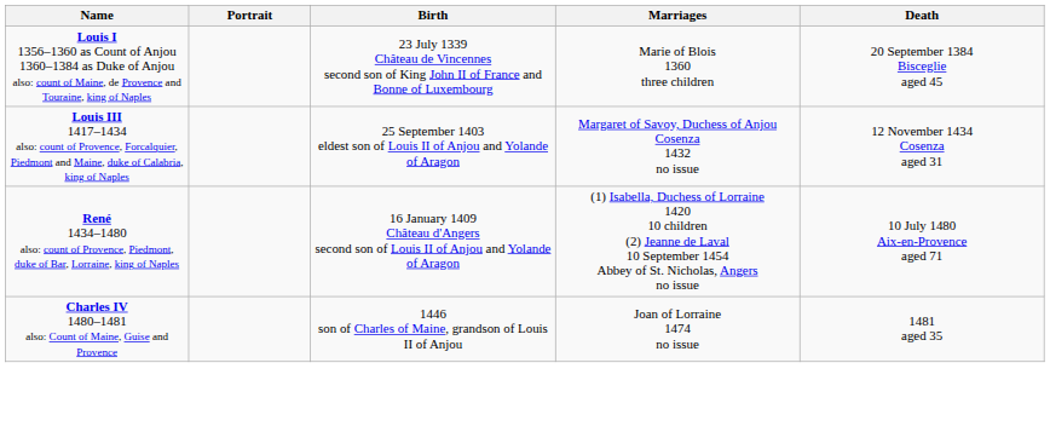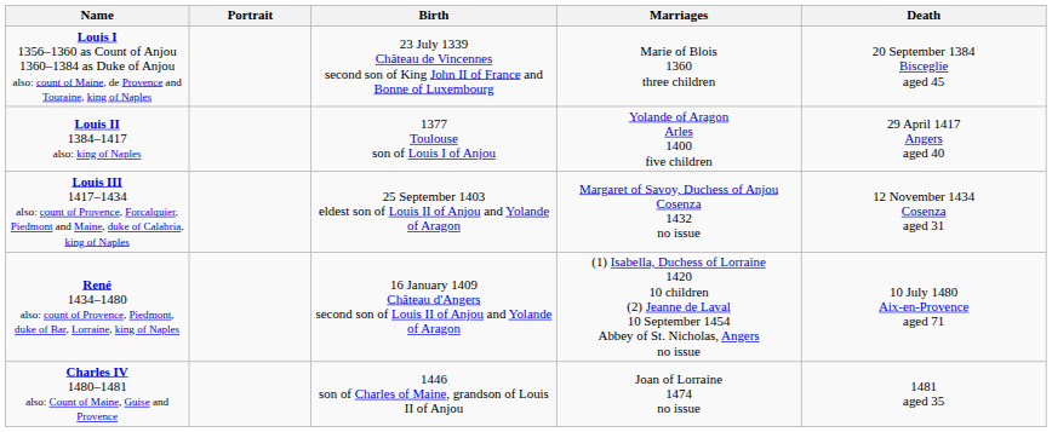+ row: Louis II 1384–1417 also: king of Naples | 1377 Toulouse son of Louis I of Anjou | Yolande of Aragon Arles 1400 five children | 29 April 1417 Angers aged 40
